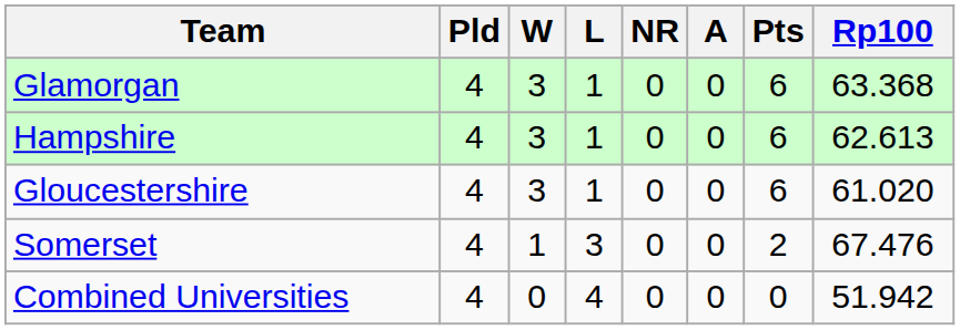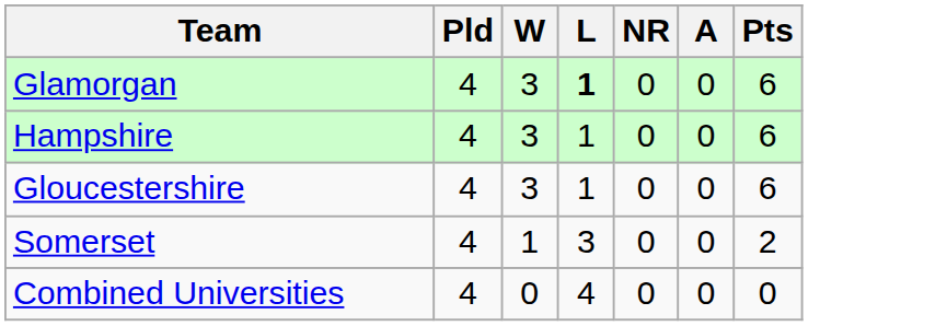- column: Rp100 | 63.368 | 62.613 | 61.020 | 67.476 | 51.942
Glamorgan | L: normal -> bold
